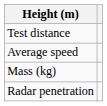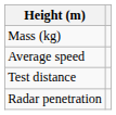rows swapped: Mass (kg) <-> Test distance
